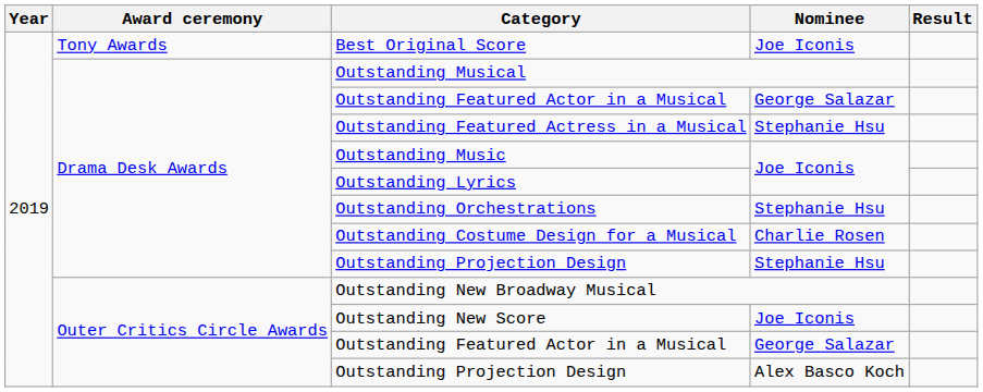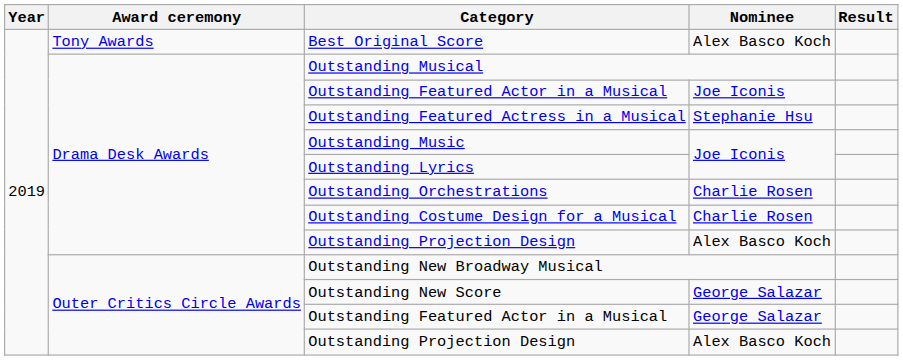Best Original Score | Nominee: Joe Iconis -> Alex Basco Koch
Drama Desk Awards / Outstanding Featured Actor in a Musical | Nominee: George Salazar -> Joe Iconis
Outstanding Orchestrations | Nominee: Stephanie Hsu -> Charlie Rosen
Drama Desk Awards / Outstanding Projection Design | Nominee: Stephanie Hsu -> Alex Basco Koch
Outstanding New Score | Nominee: Joe Iconis -> George Salazar
